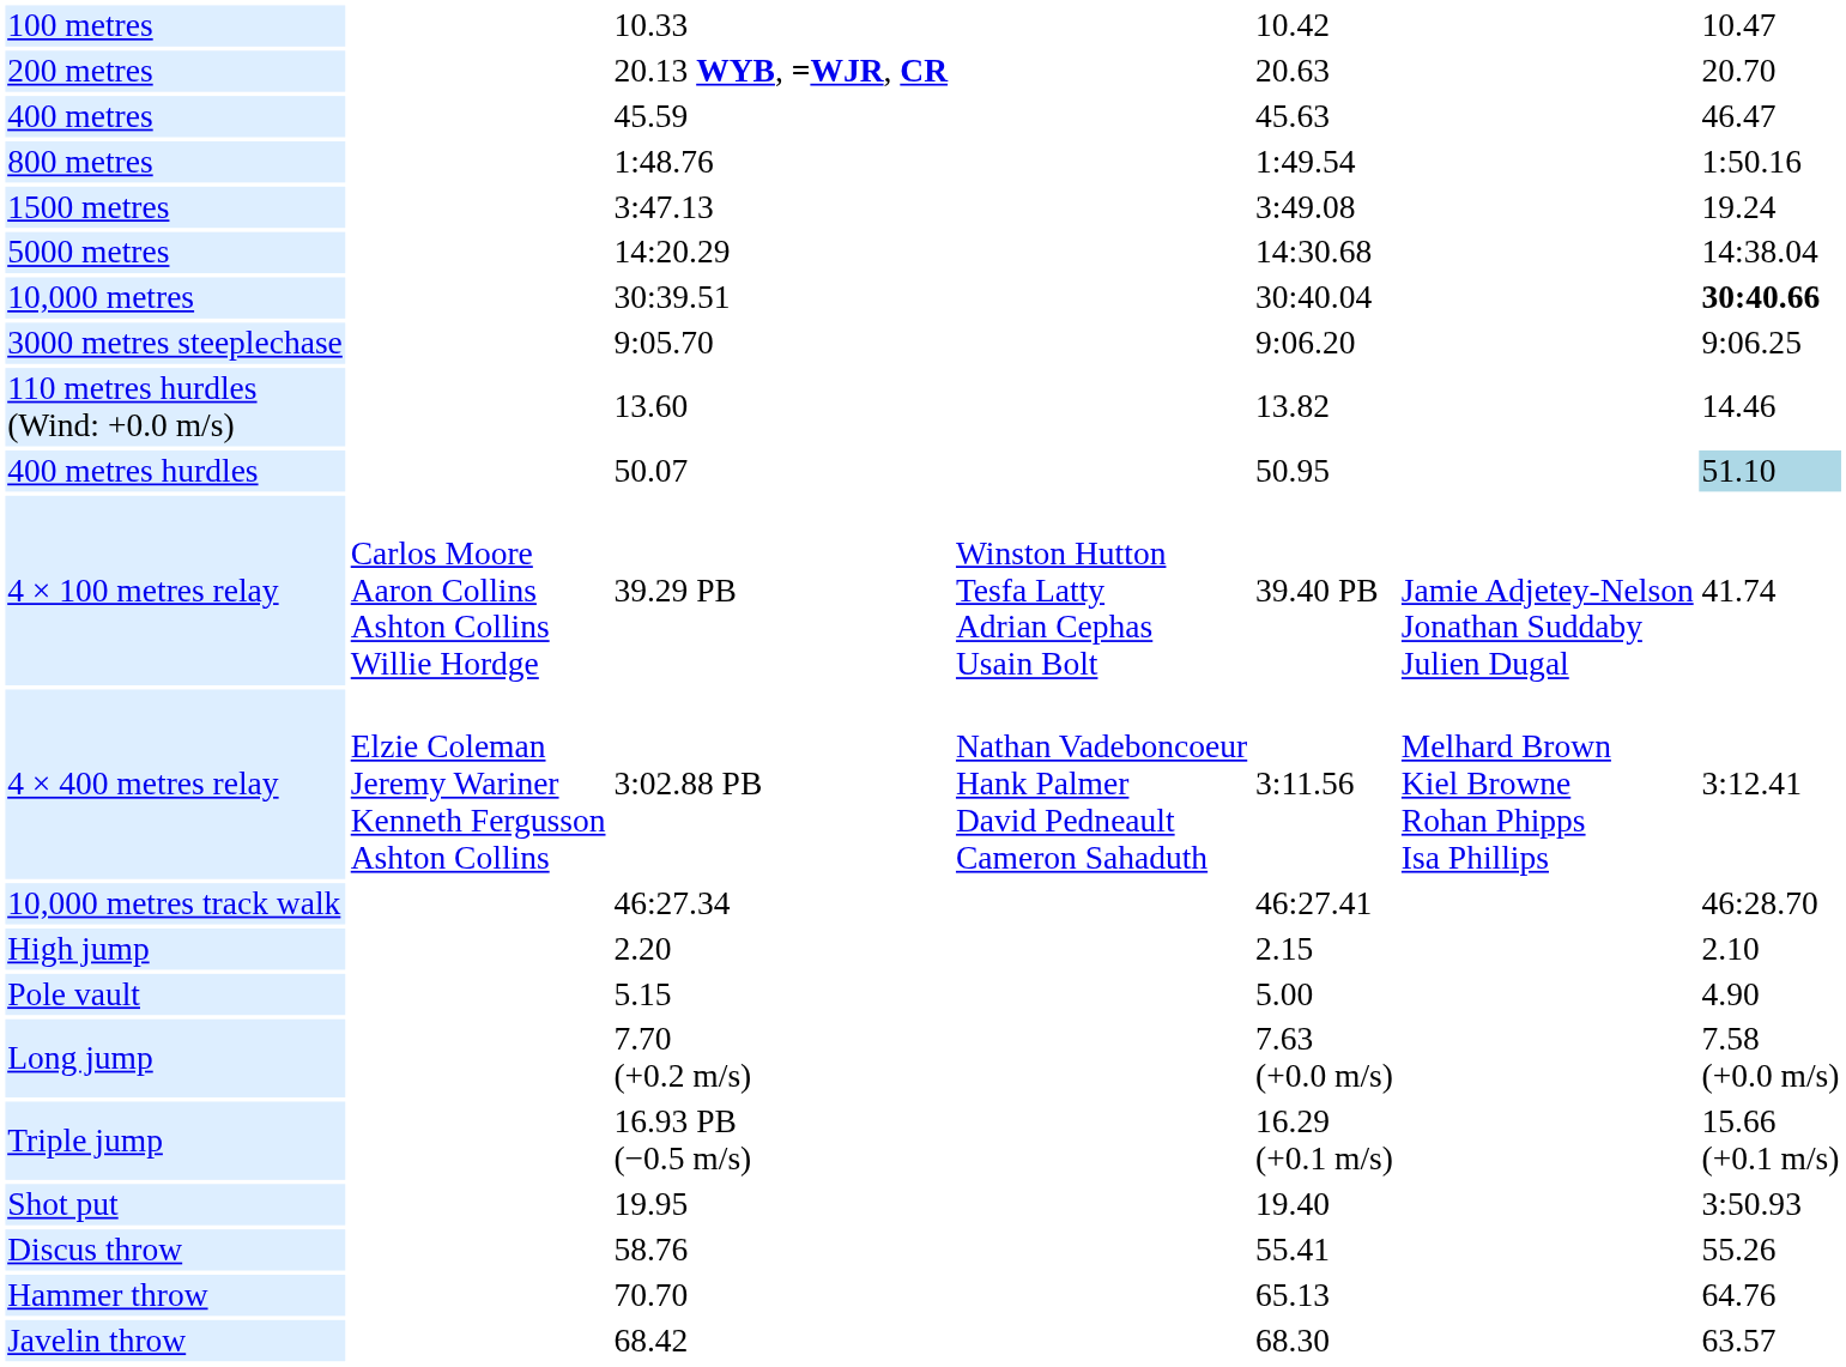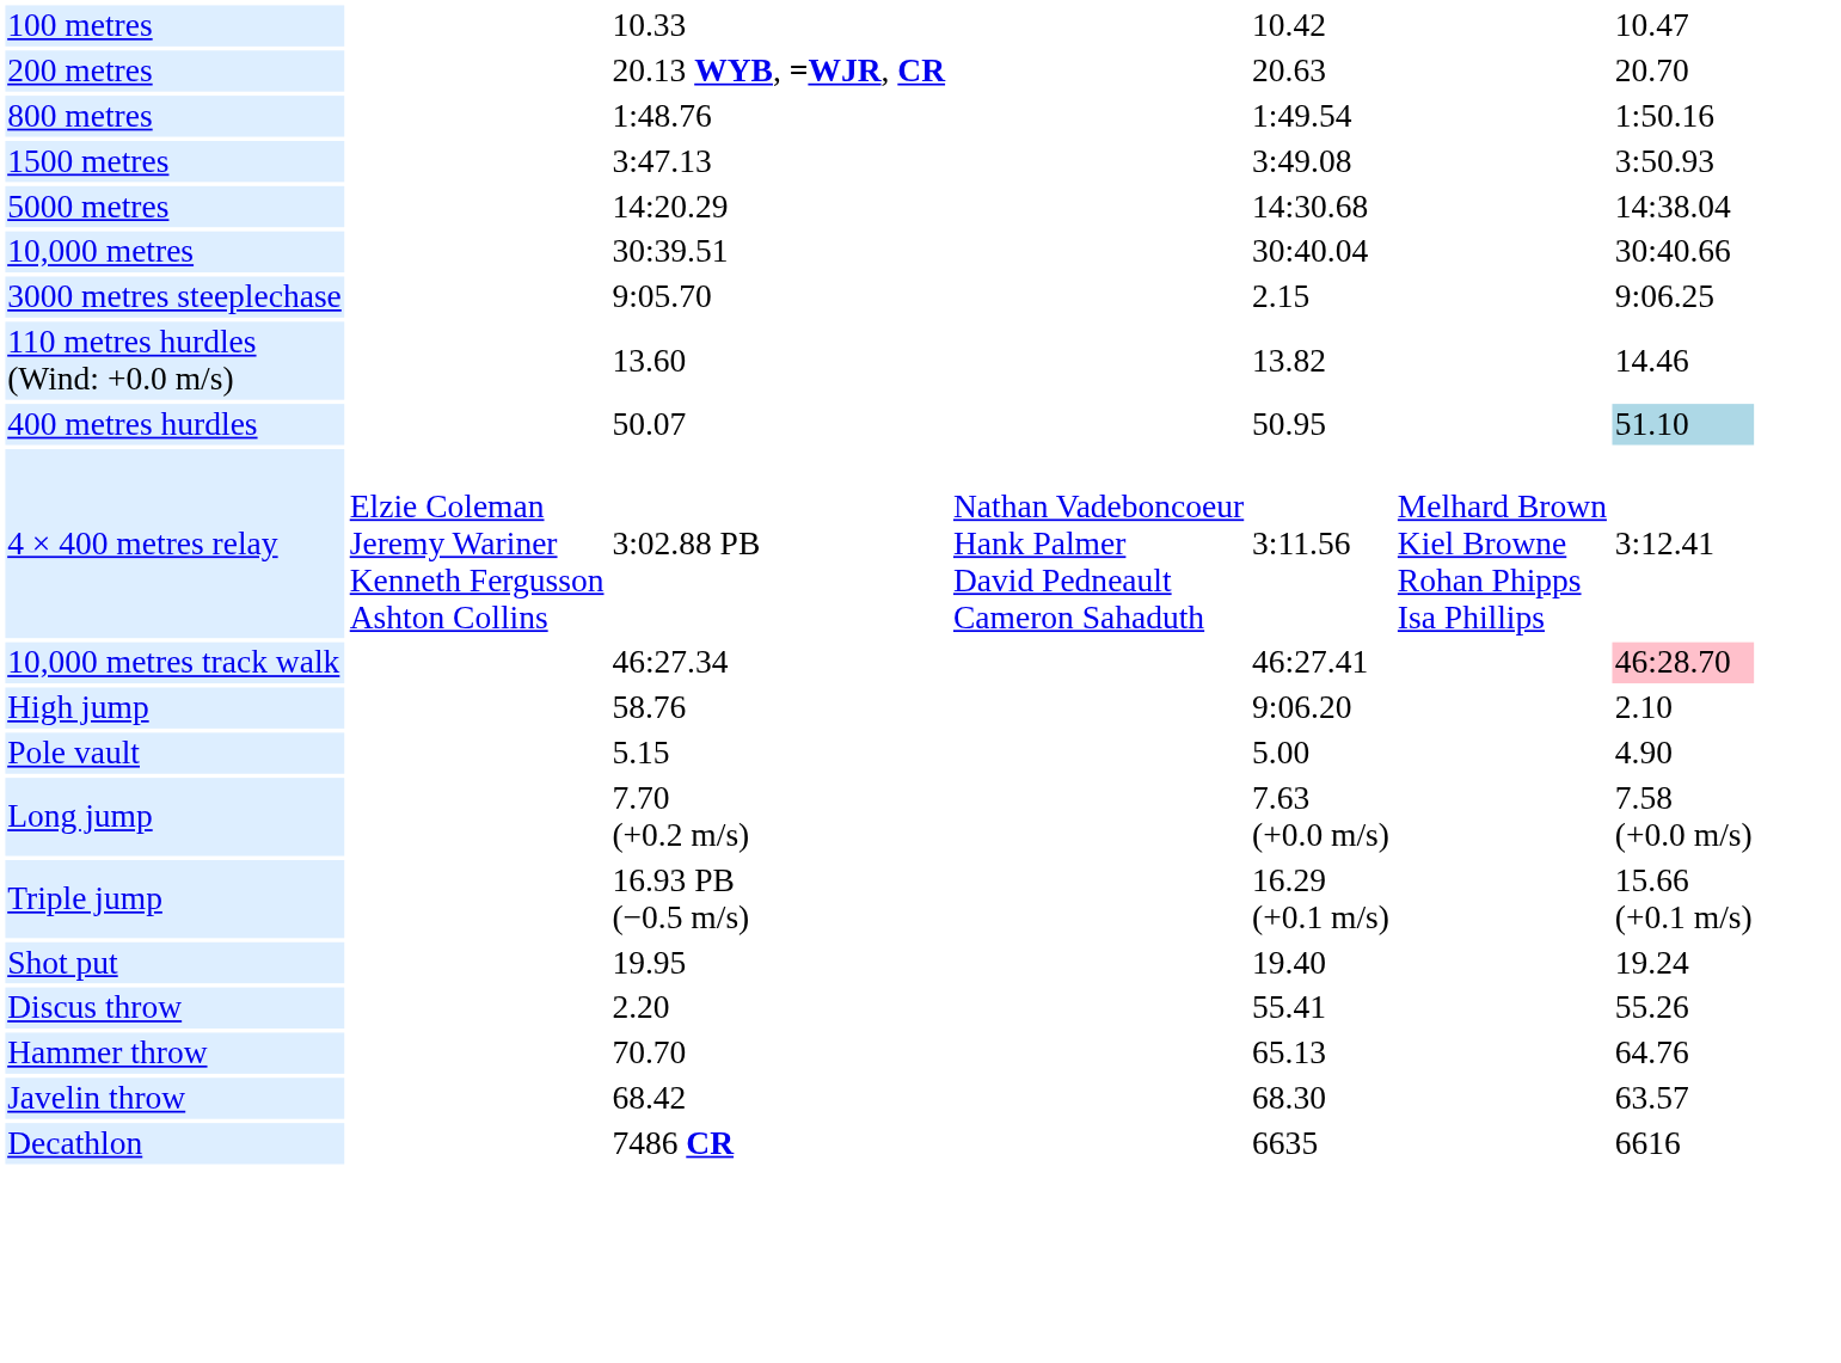- row: 400 metres | 45.59 | 45.63 | 46.47
1500 metres | column 7: 19.24 -> 3:50.93
10,000 metres | column 7: bold -> normal
3000 metres steeplechase | column 5: 9:06.20 -> 2.15
- row: 4 × 100 metres relay | Carlos Moore Aaron Collins Ashton Collins Willie Hordge | 39.29 PB | Winston Hutton Tesfa Latty Adrian Cephas Usain Bolt | 39.40 PB | Jamie Adjetey-Nelson Jonathan Suddaby Julien Dugal | 41.74
10,000 metres track walk | column 7: no background -> pink background
High jump | column 3: 2.20 -> 58.76
High jump | column 5: 2.15 -> 9:06.20
Shot put | column 7: 3:50.93 -> 19.24
Discus throw | column 3: 58.76 -> 2.20
+ row: Decathlon | 7486 CR | 6635 | 6616
